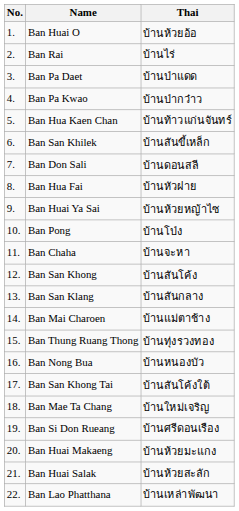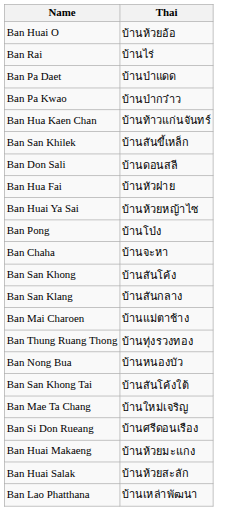- column: No. | 1. | 2. | 3. | 4. | 5. | 6. | 7. | 8. | 9. | 10. | 11. | 12. | 13. | 14. | 15. | 16. | 17. | 18. | 19. | 20. | 21. | 22.
